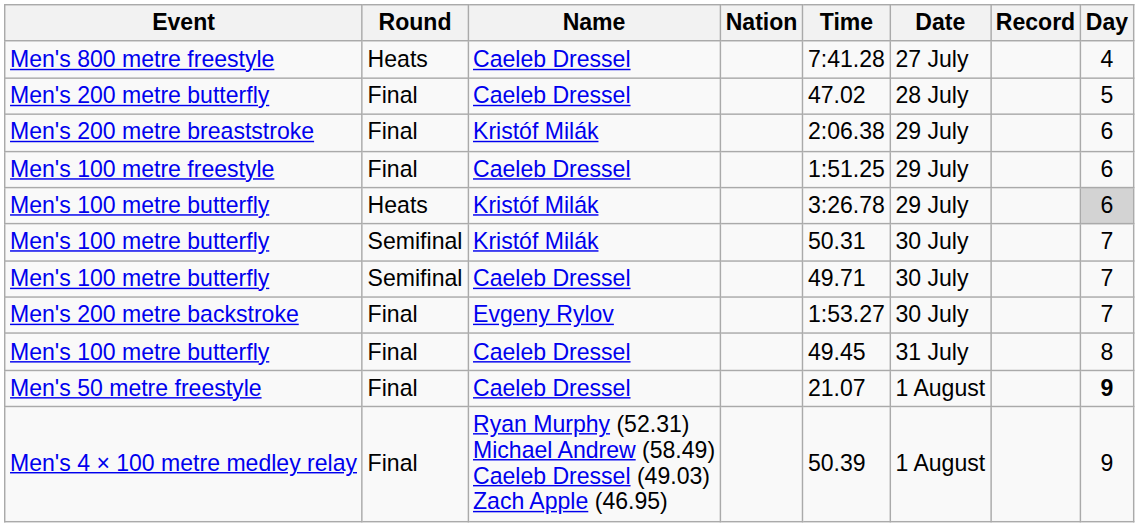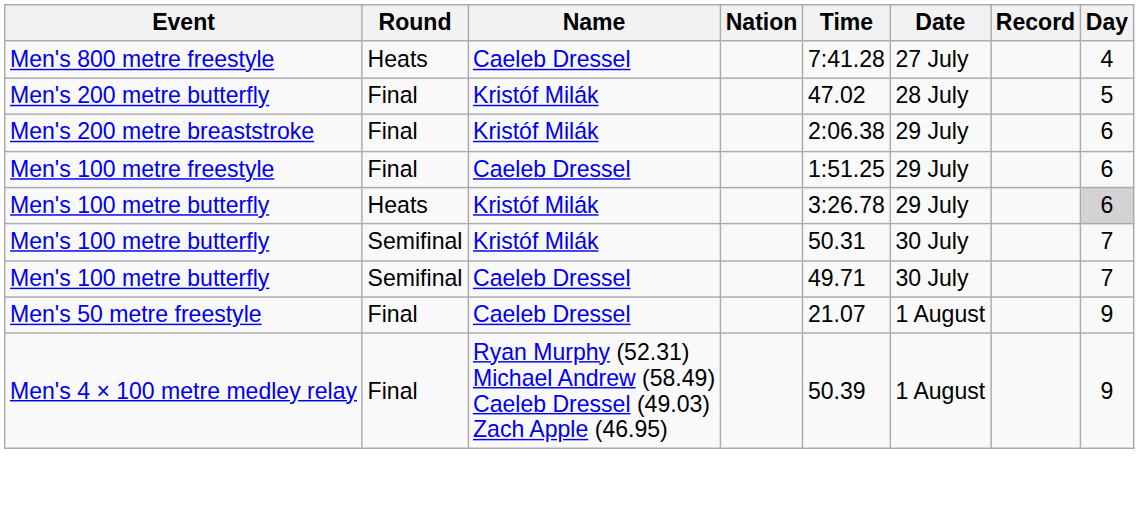Men's 200 metre butterfly | Name: Caeleb Dressel -> Kristóf Milák
- row: Men's 200 metre backstroke | Final | Evgeny Rylov | 1:53.27 | 30 July | 7
- row: Men's 100 metre butterfly | Final | Caeleb Dressel | 49.45 | 31 July | 8
Men's 50 metre freestyle | Day: bold -> normal
